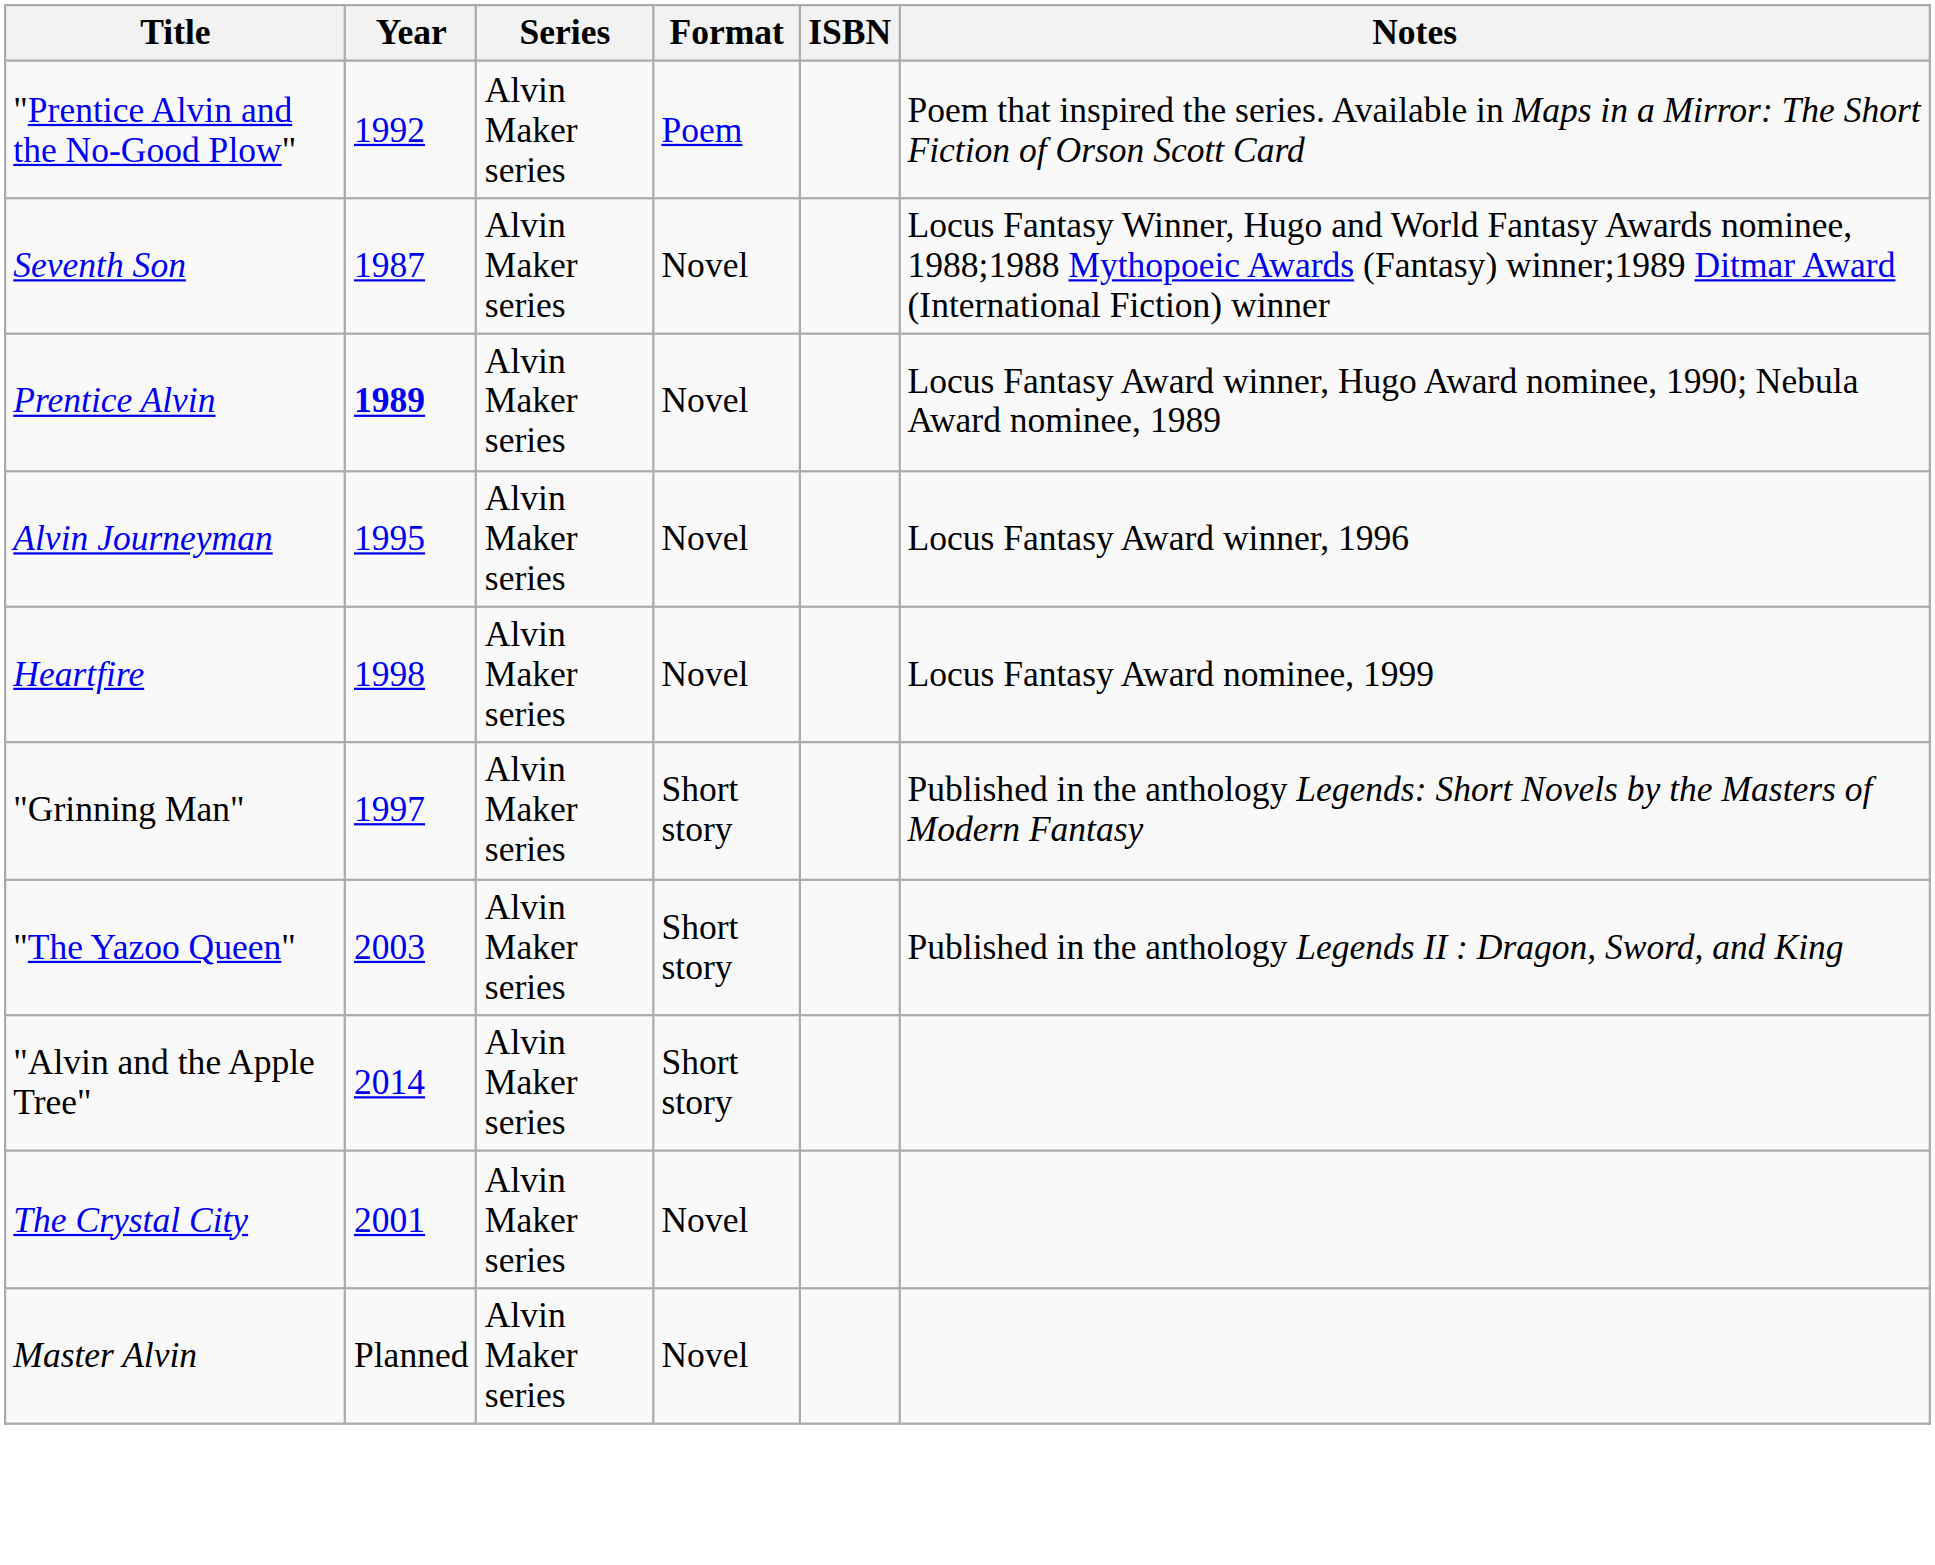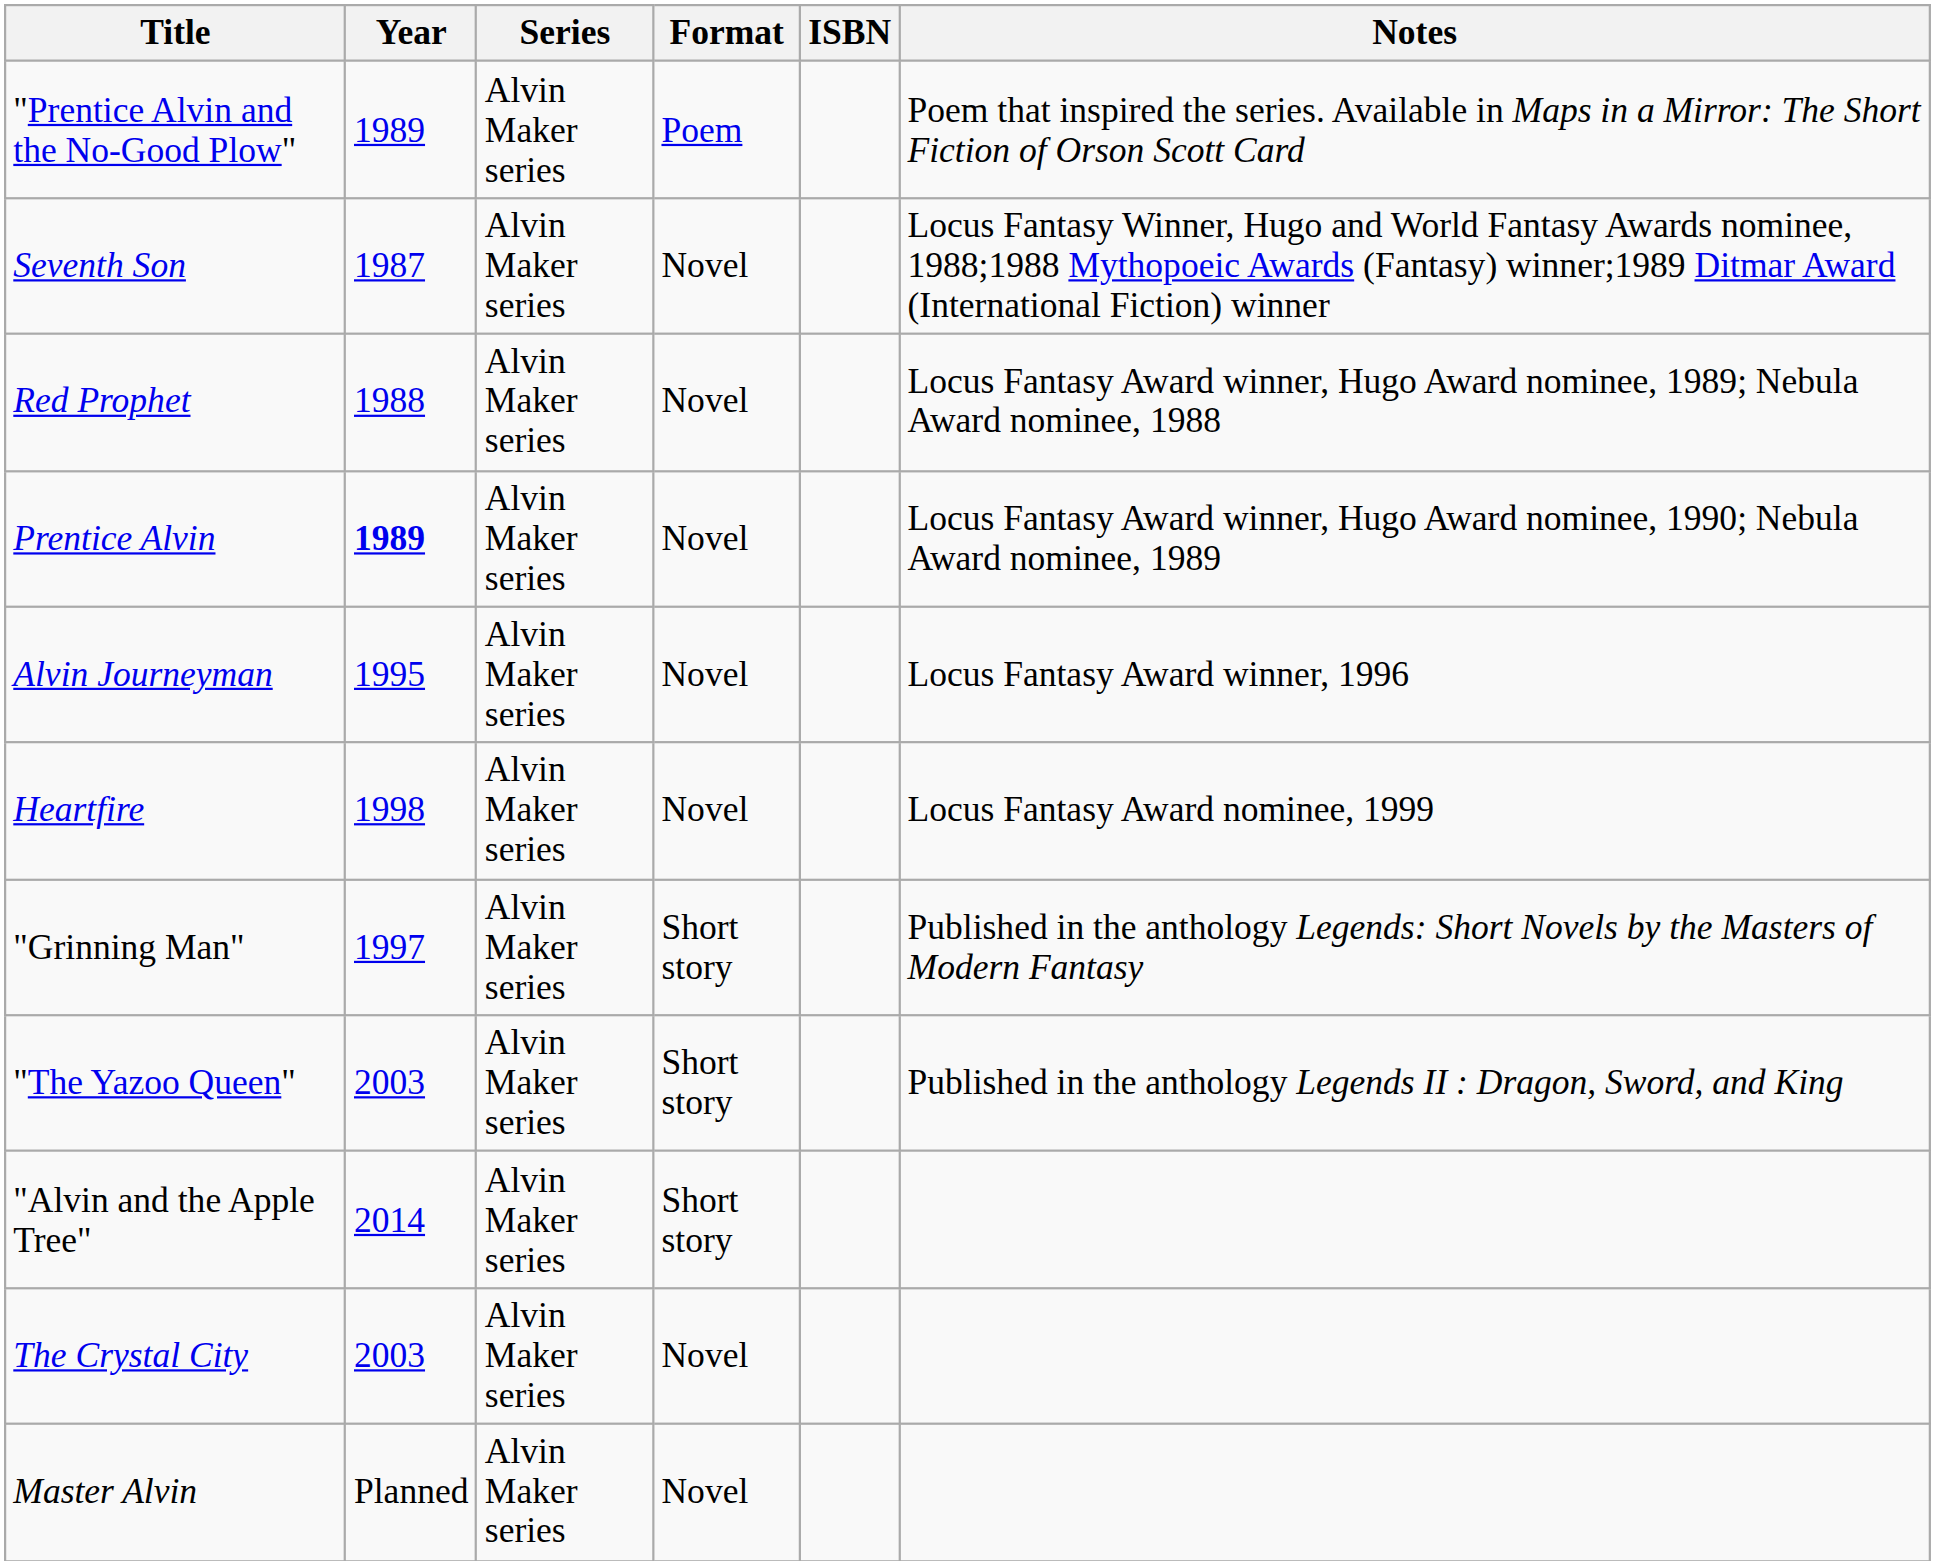"Prentice Alvin and the No-Good Plow" | Year: 1992 -> 1989
+ row: Red Prophet | 1988 | Alvin Maker series | Novel | Locus Fantasy Award winner, Hugo Award nominee, 1989; Nebula Award nominee, 1988
The Crystal City | Year: 2001 -> 2003
